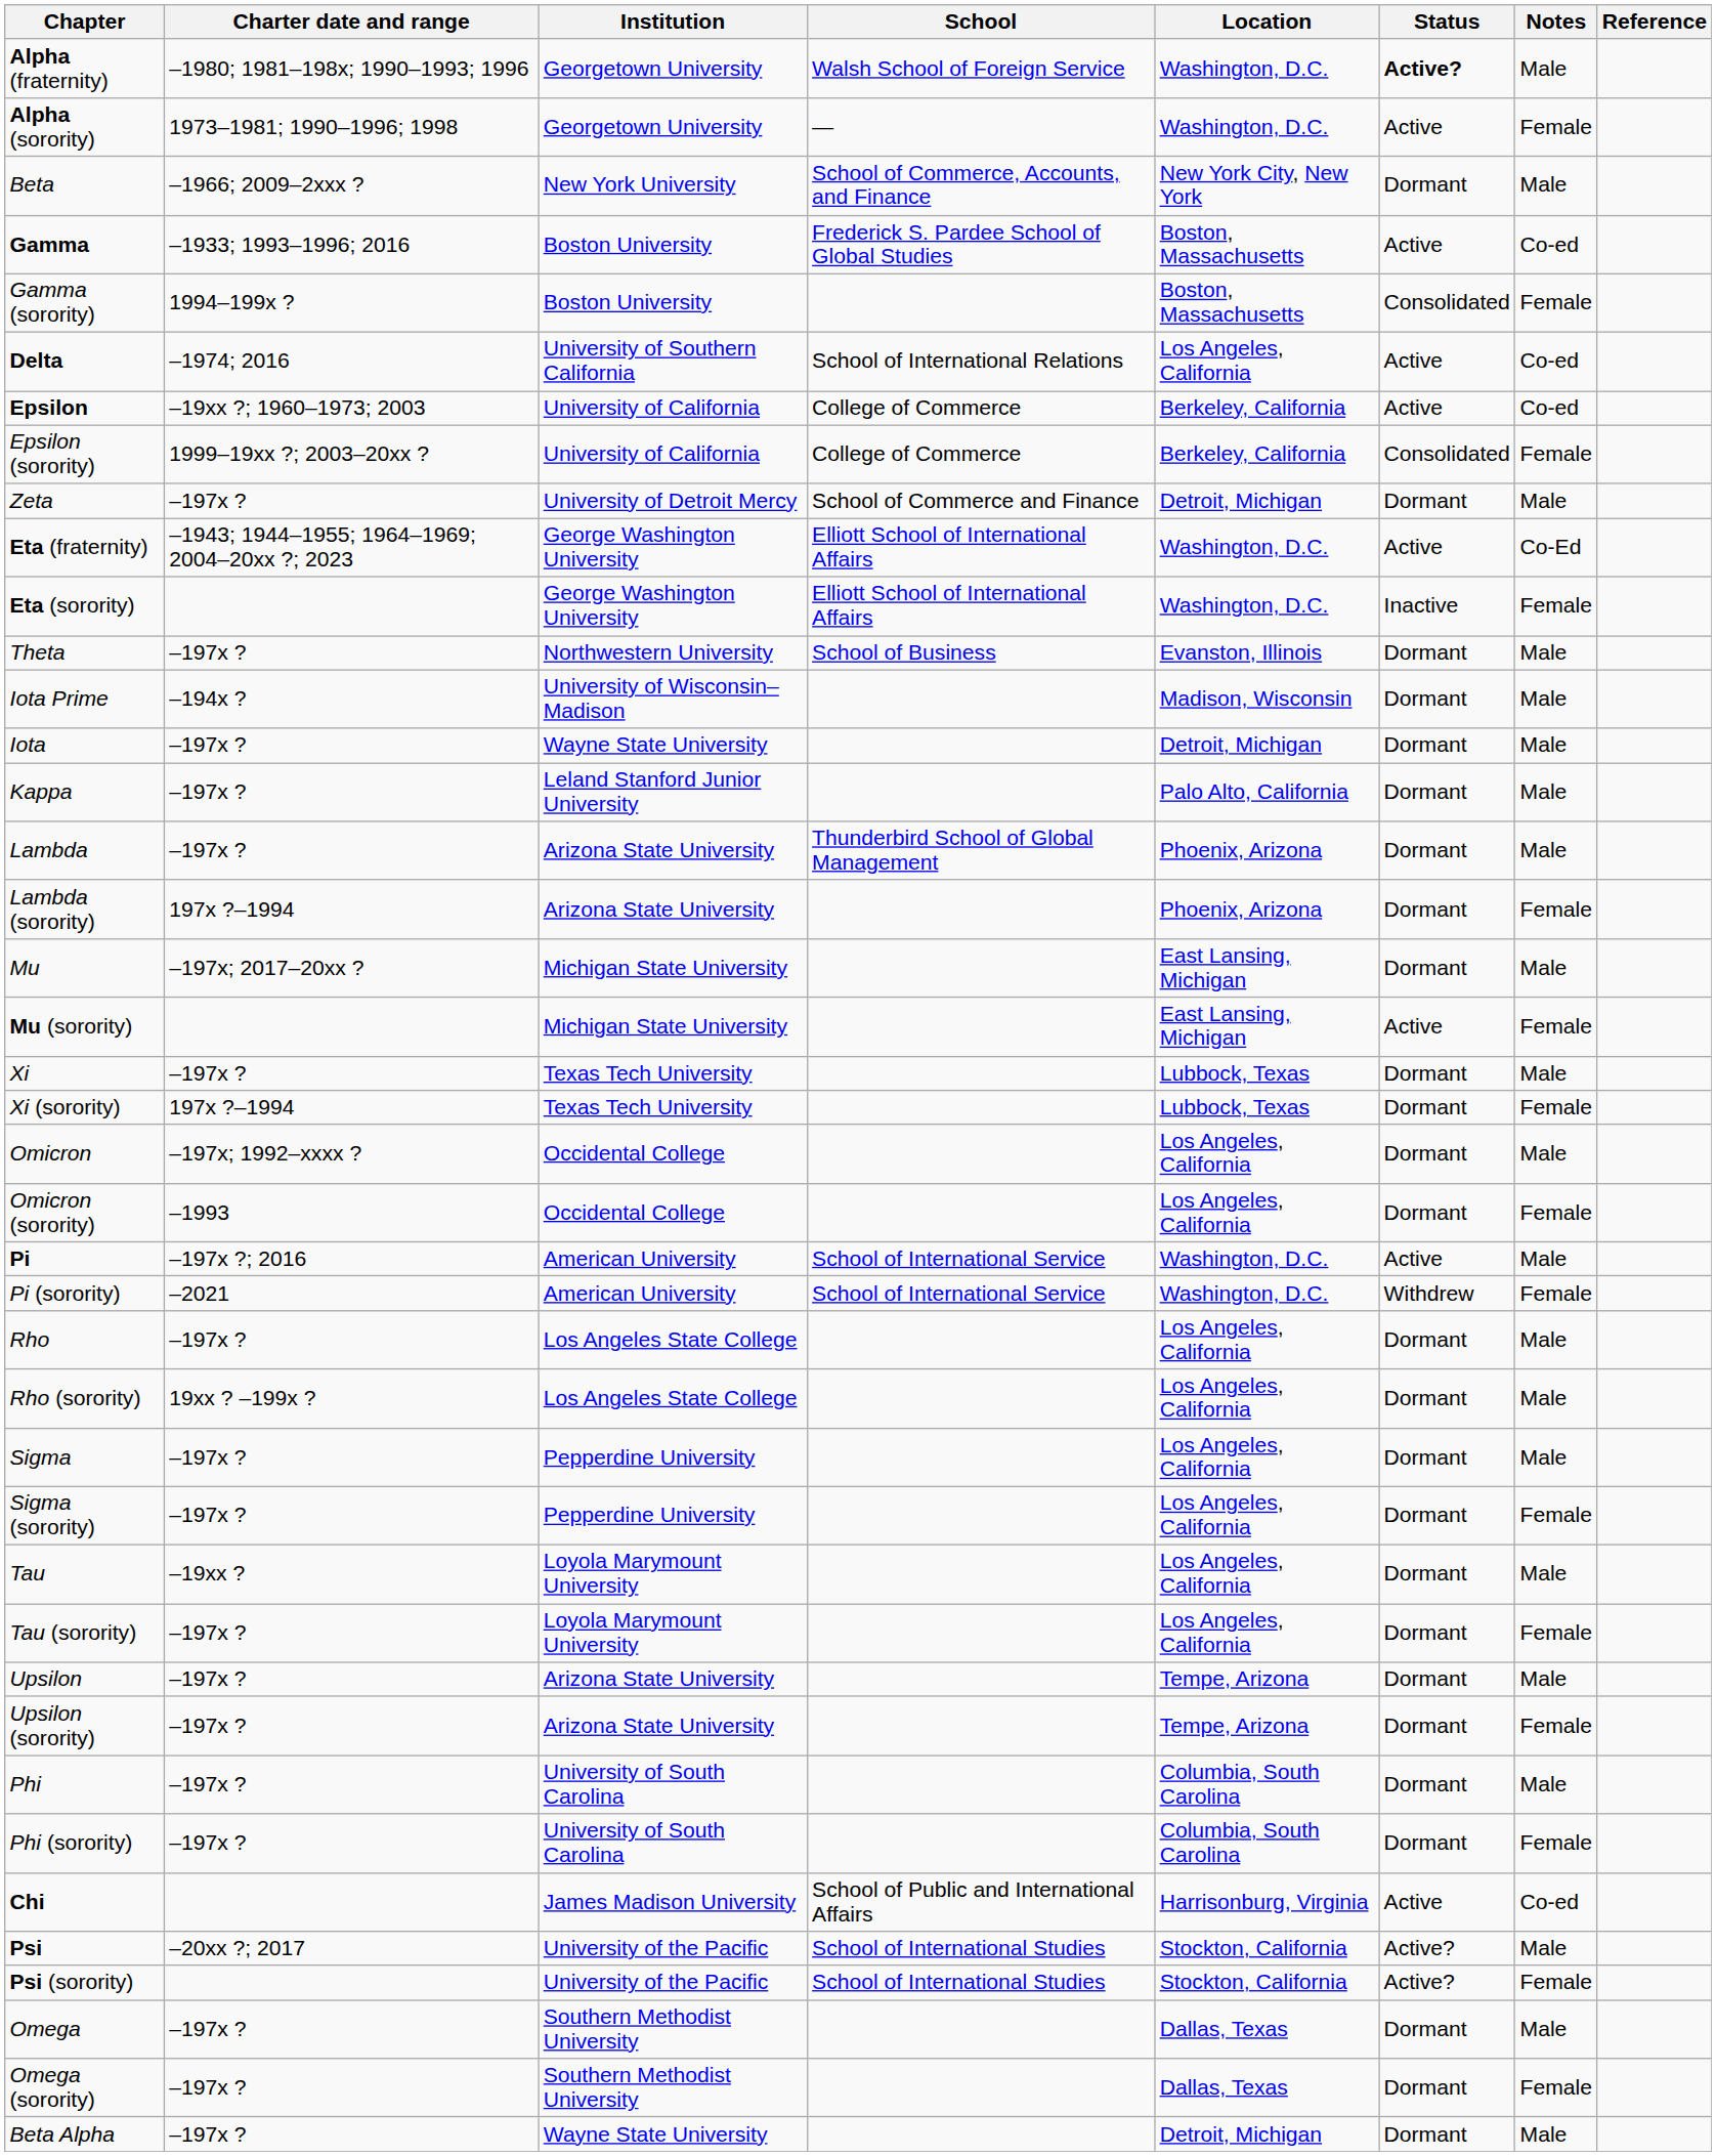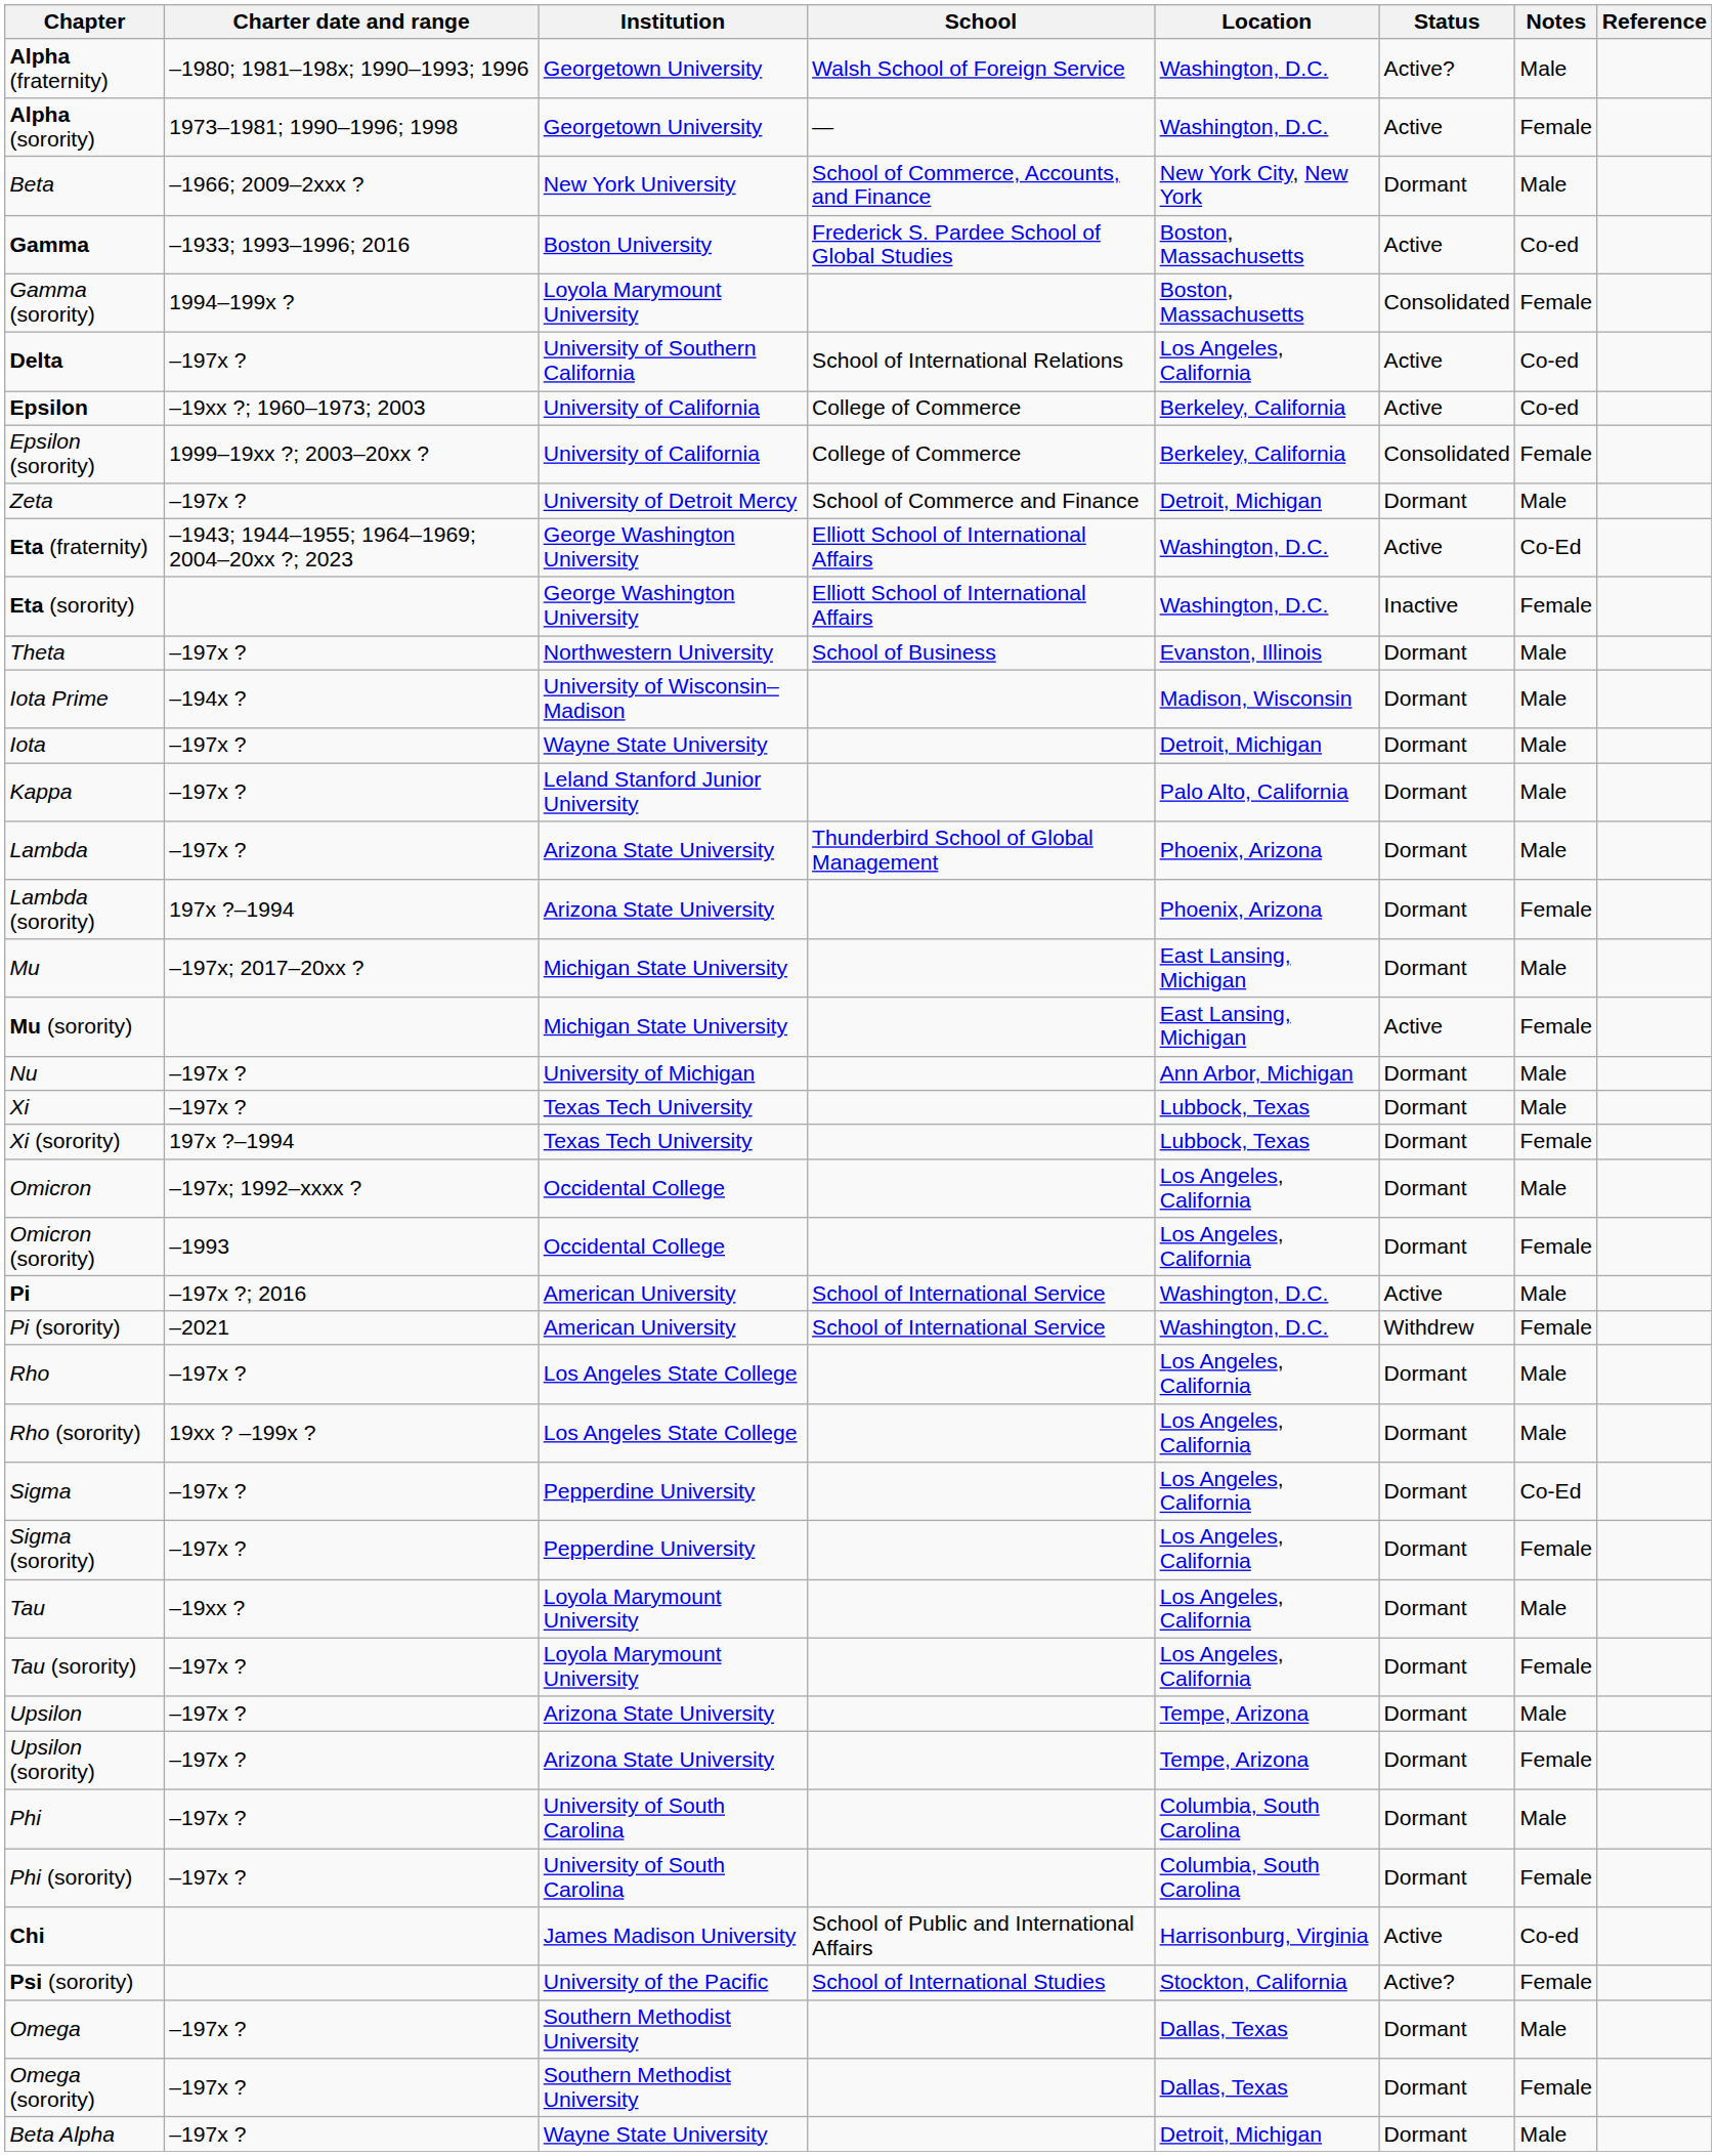Alpha (fraternity) | Status: bold -> normal
Gamma (sorority) | Institution: Boston University -> Loyola Marymount University
Delta | Charter date and range: –1974; 2016 -> –197x ?
+ row: Nu | –197x ? | University of Michigan | Ann Arbor, Michigan | Dormant | Male
Sigma | Notes: Male -> Co-Ed
- row: Psi | –20xx ?; 2017 | University of the Pacific | School of International Studies | Stockton, California | Active? | Male
